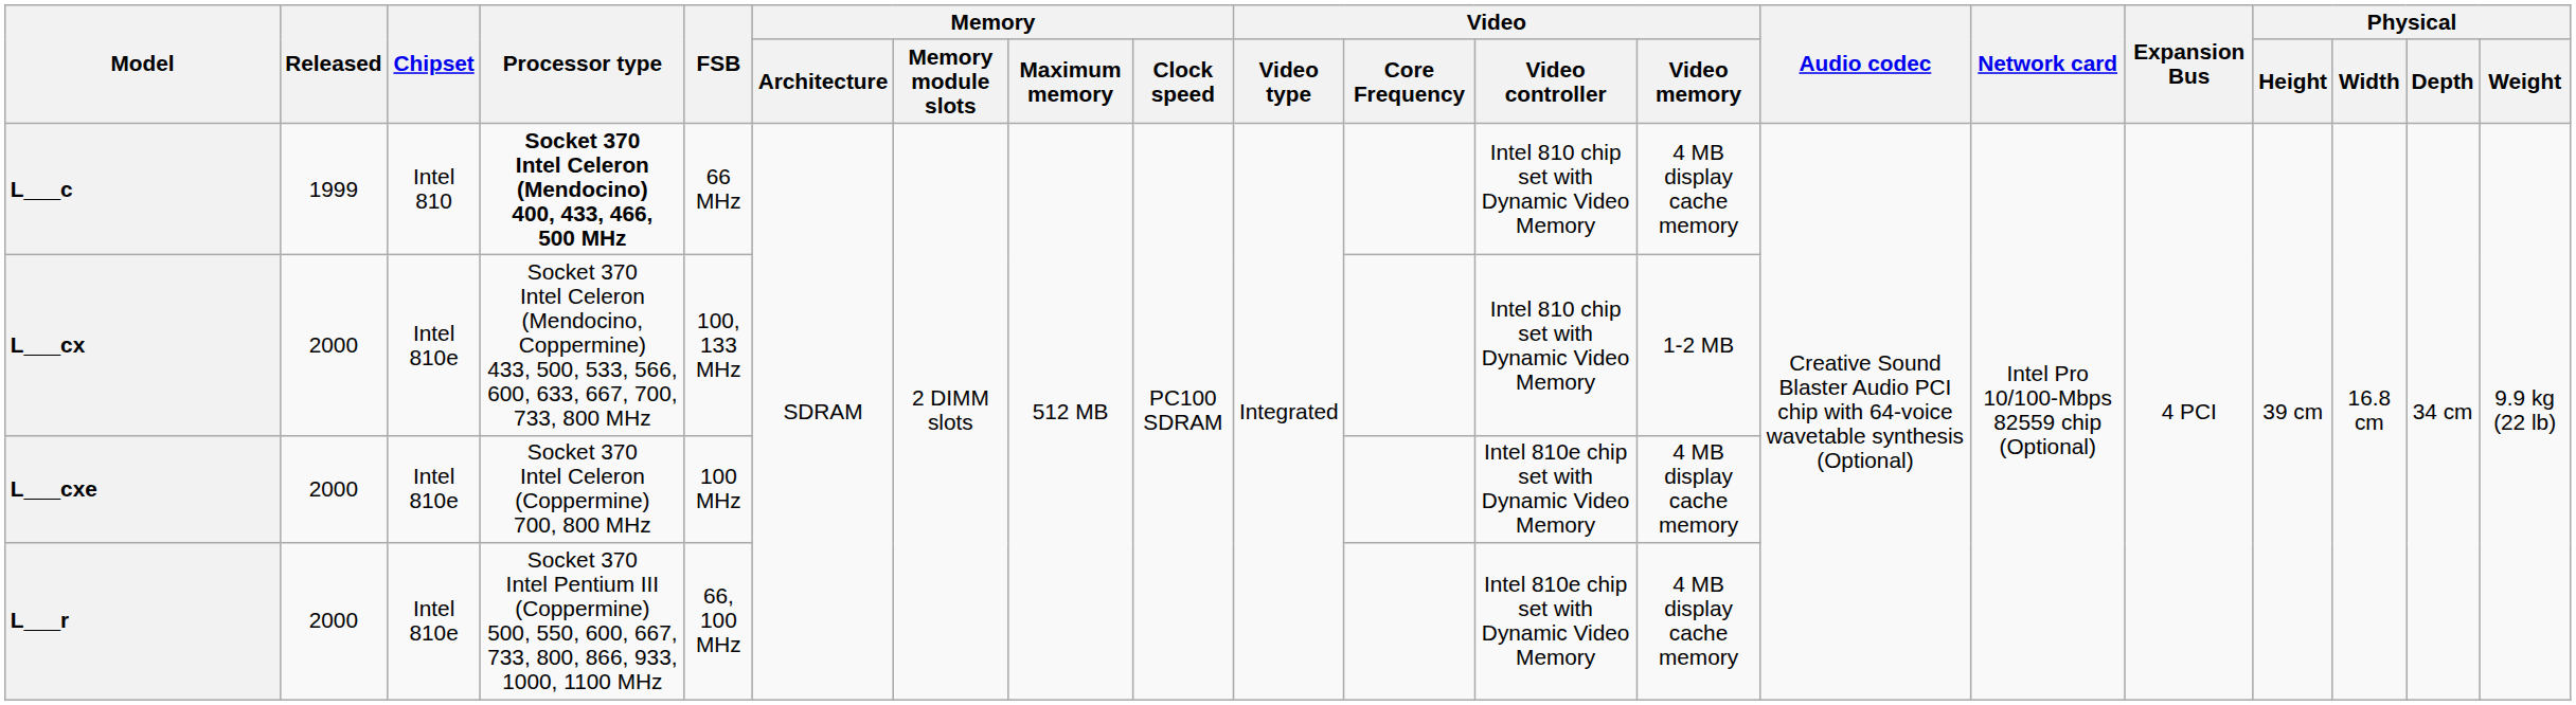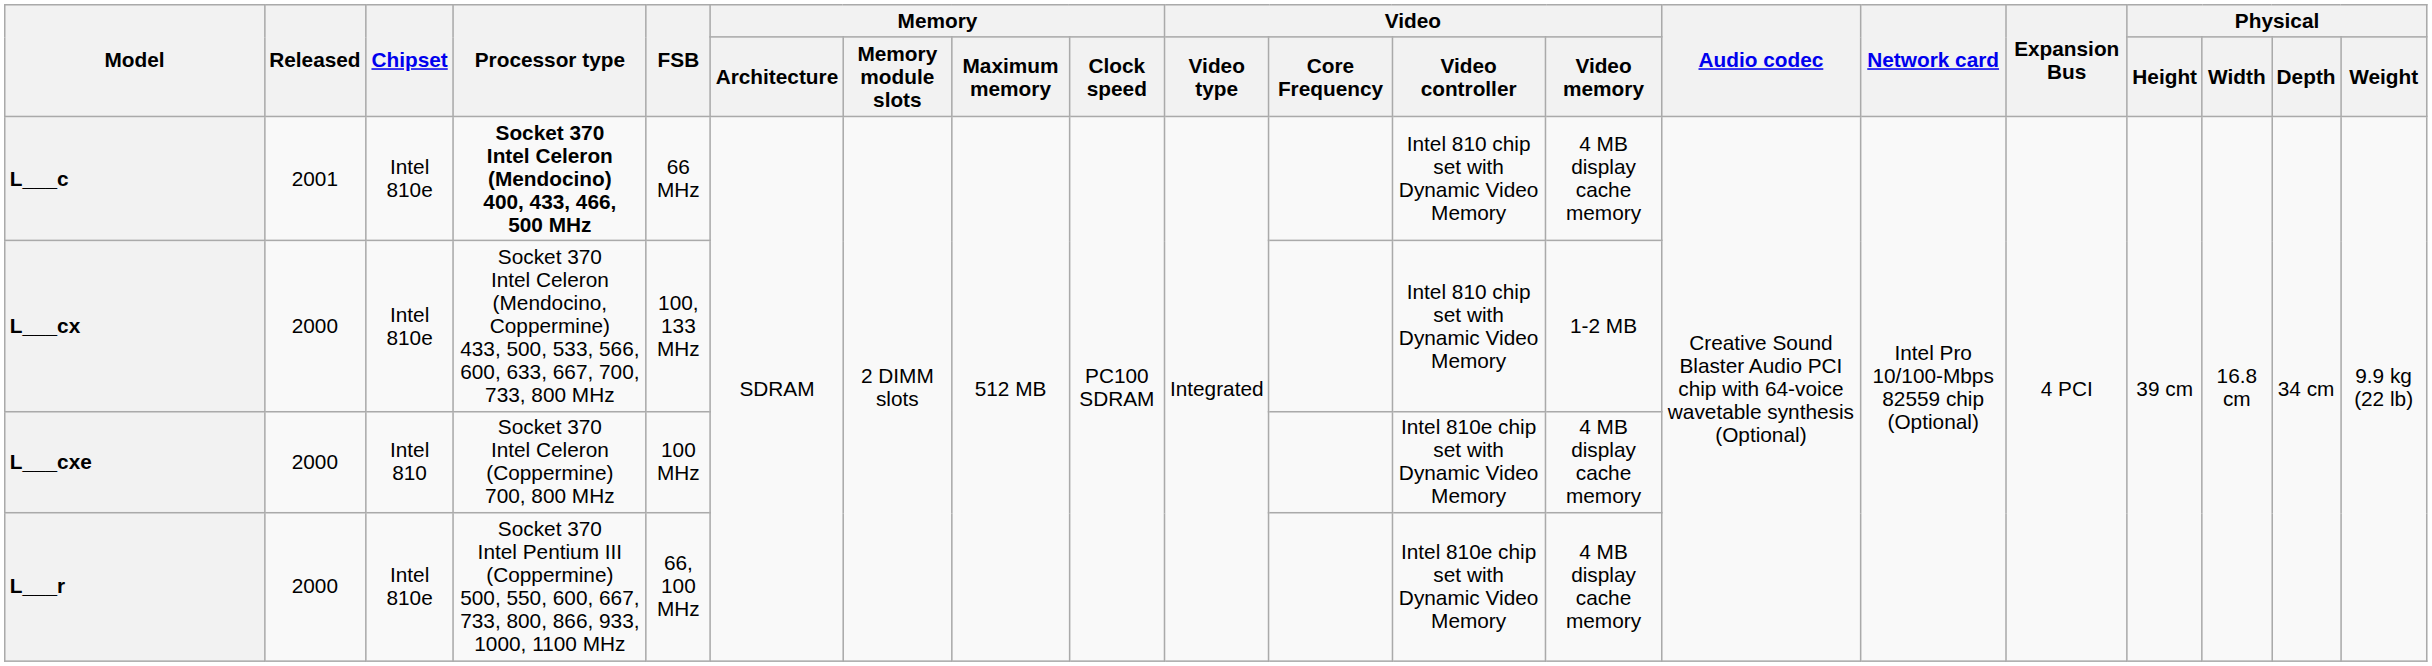L___c | Released: 1999 -> 2001
L___c | Chipset: Intel 810 -> Intel 810e
L___cxe | Chipset: Intel 810e -> Intel 810
